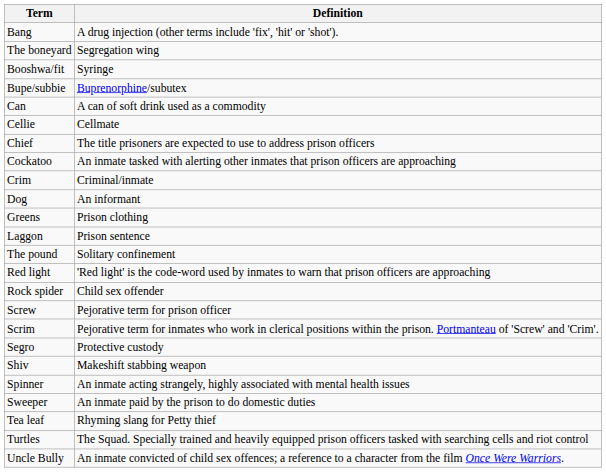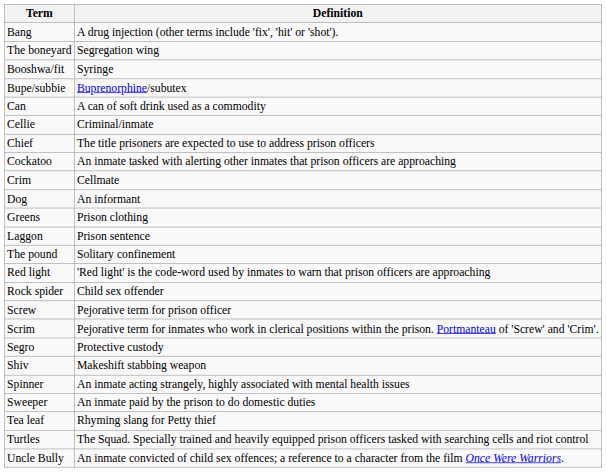Cellie | Definition: Cellmate -> Criminal/inmate
Crim | Definition: Criminal/inmate -> Cellmate
